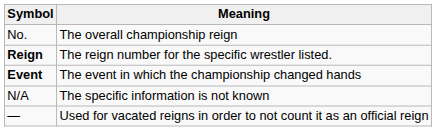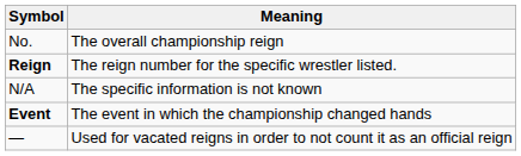rows swapped: Event <-> N/A
